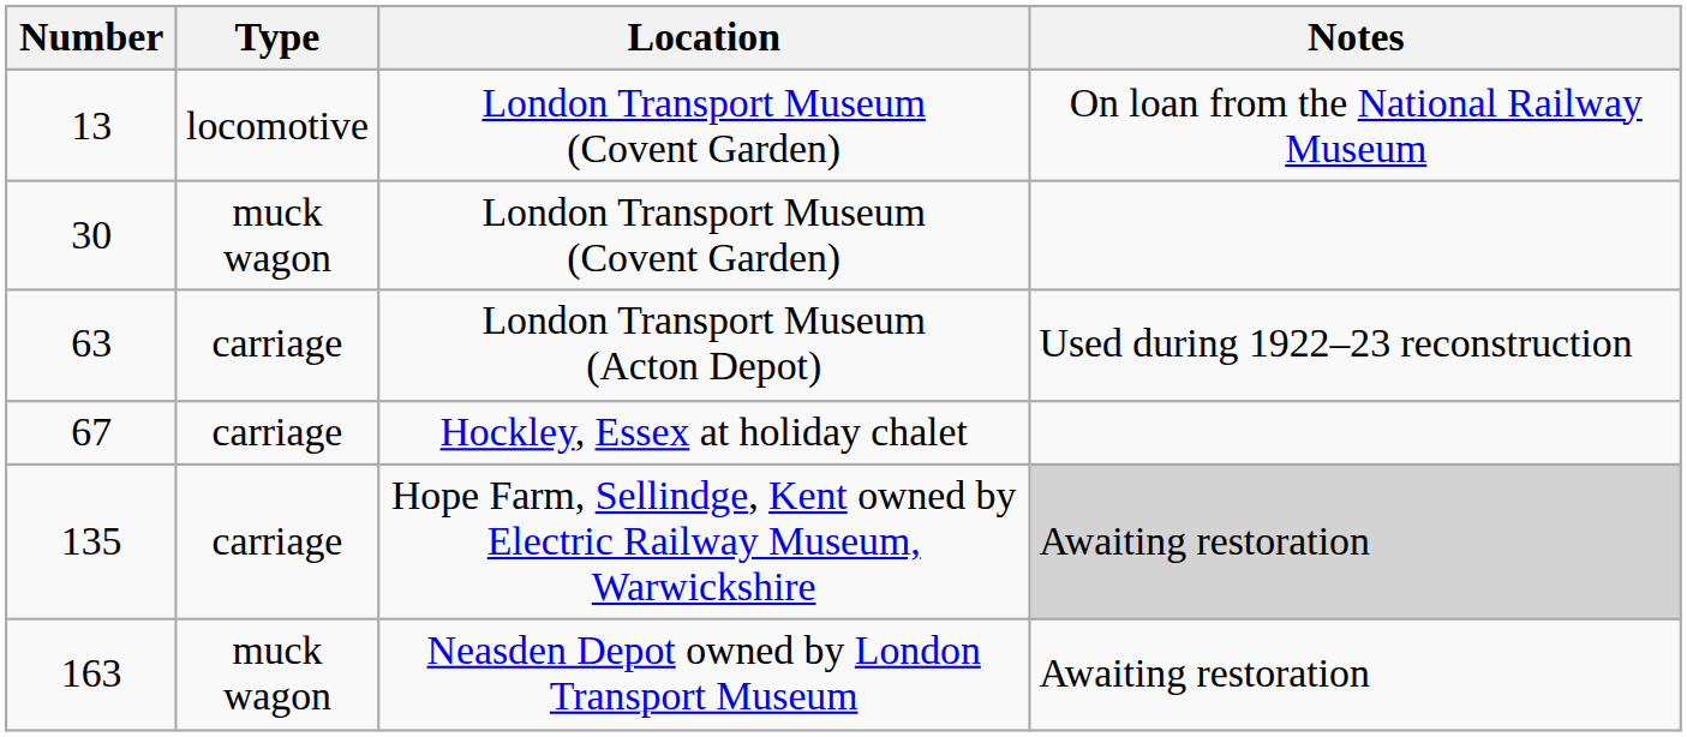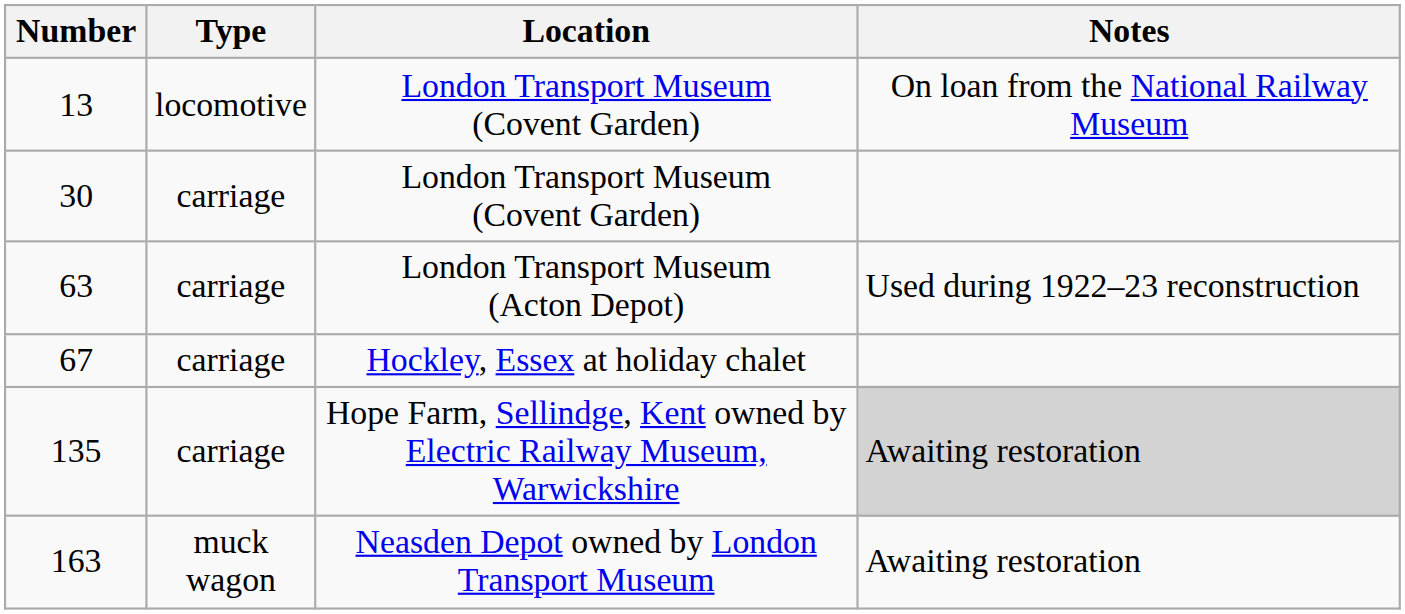30 | Type: muck wagon -> carriage
